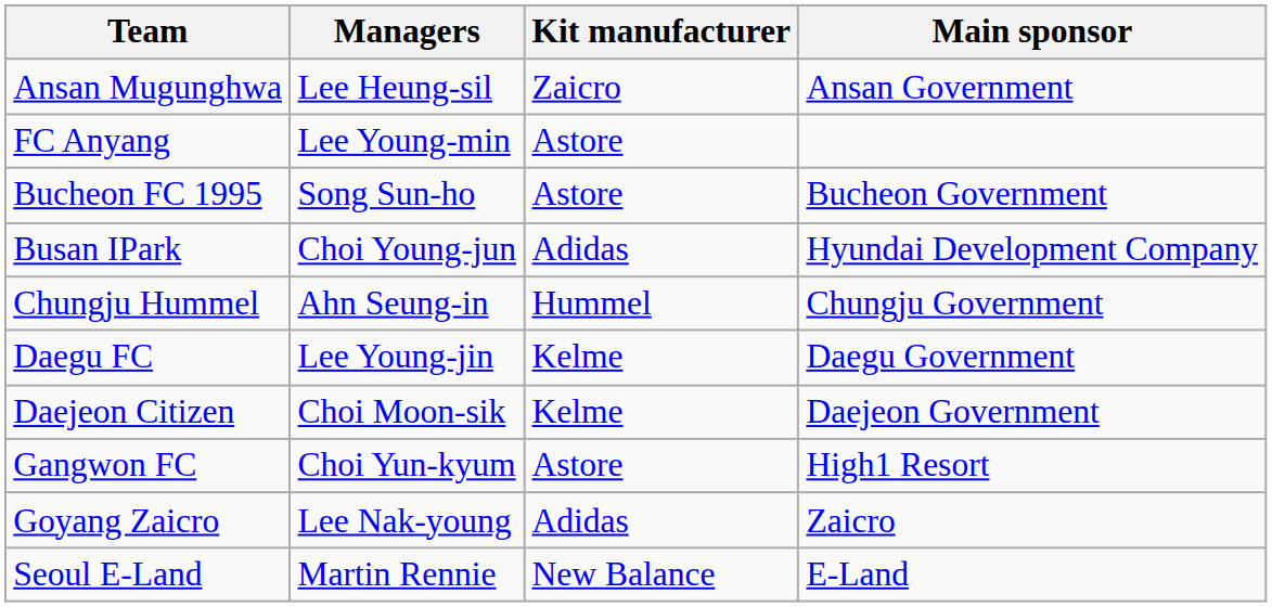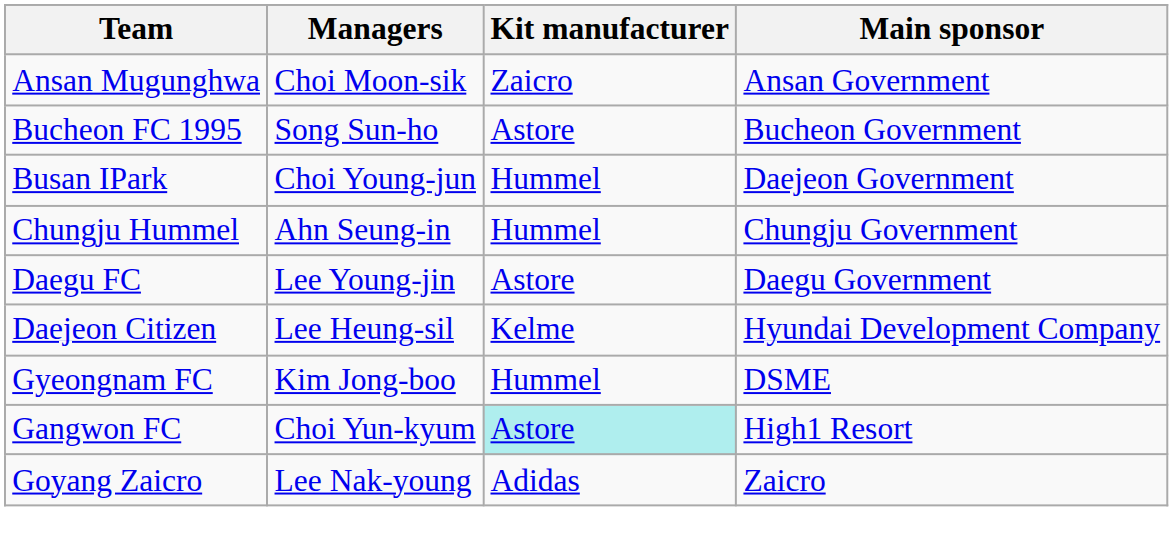Ansan Mugunghwa | Managers: Lee Heung-sil -> Choi Moon-sik
- row: FC Anyang | Lee Young-min | Astore
Busan IPark | Kit manufacturer: Adidas -> Hummel
Busan IPark | Main sponsor: Hyundai Development Company -> Daejeon Government
Daegu FC | Kit manufacturer: Kelme -> Astore
Daejeon Citizen | Managers: Choi Moon-sik -> Lee Heung-sil
Daejeon Citizen | Main sponsor: Daejeon Government -> Hyundai Development Company
+ row: Gyeongnam FC | Kim Jong-boo | Hummel | DSME
Gangwon FC | Kit manufacturer: no background -> paleturquoise background
- row: Seoul E-Land | Martin Rennie | New Balance | E-Land
